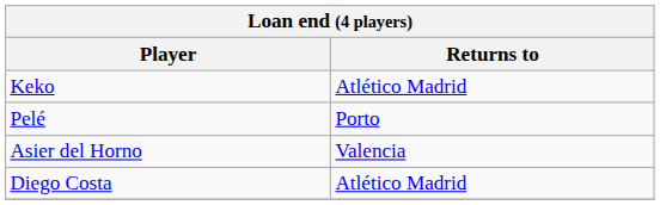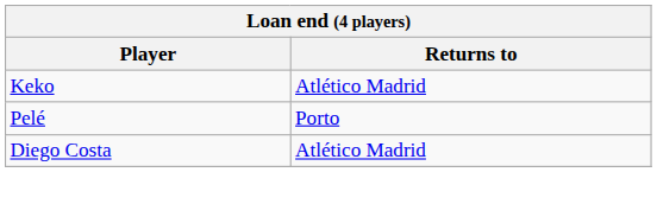- row: Asier del Horno | Valencia
